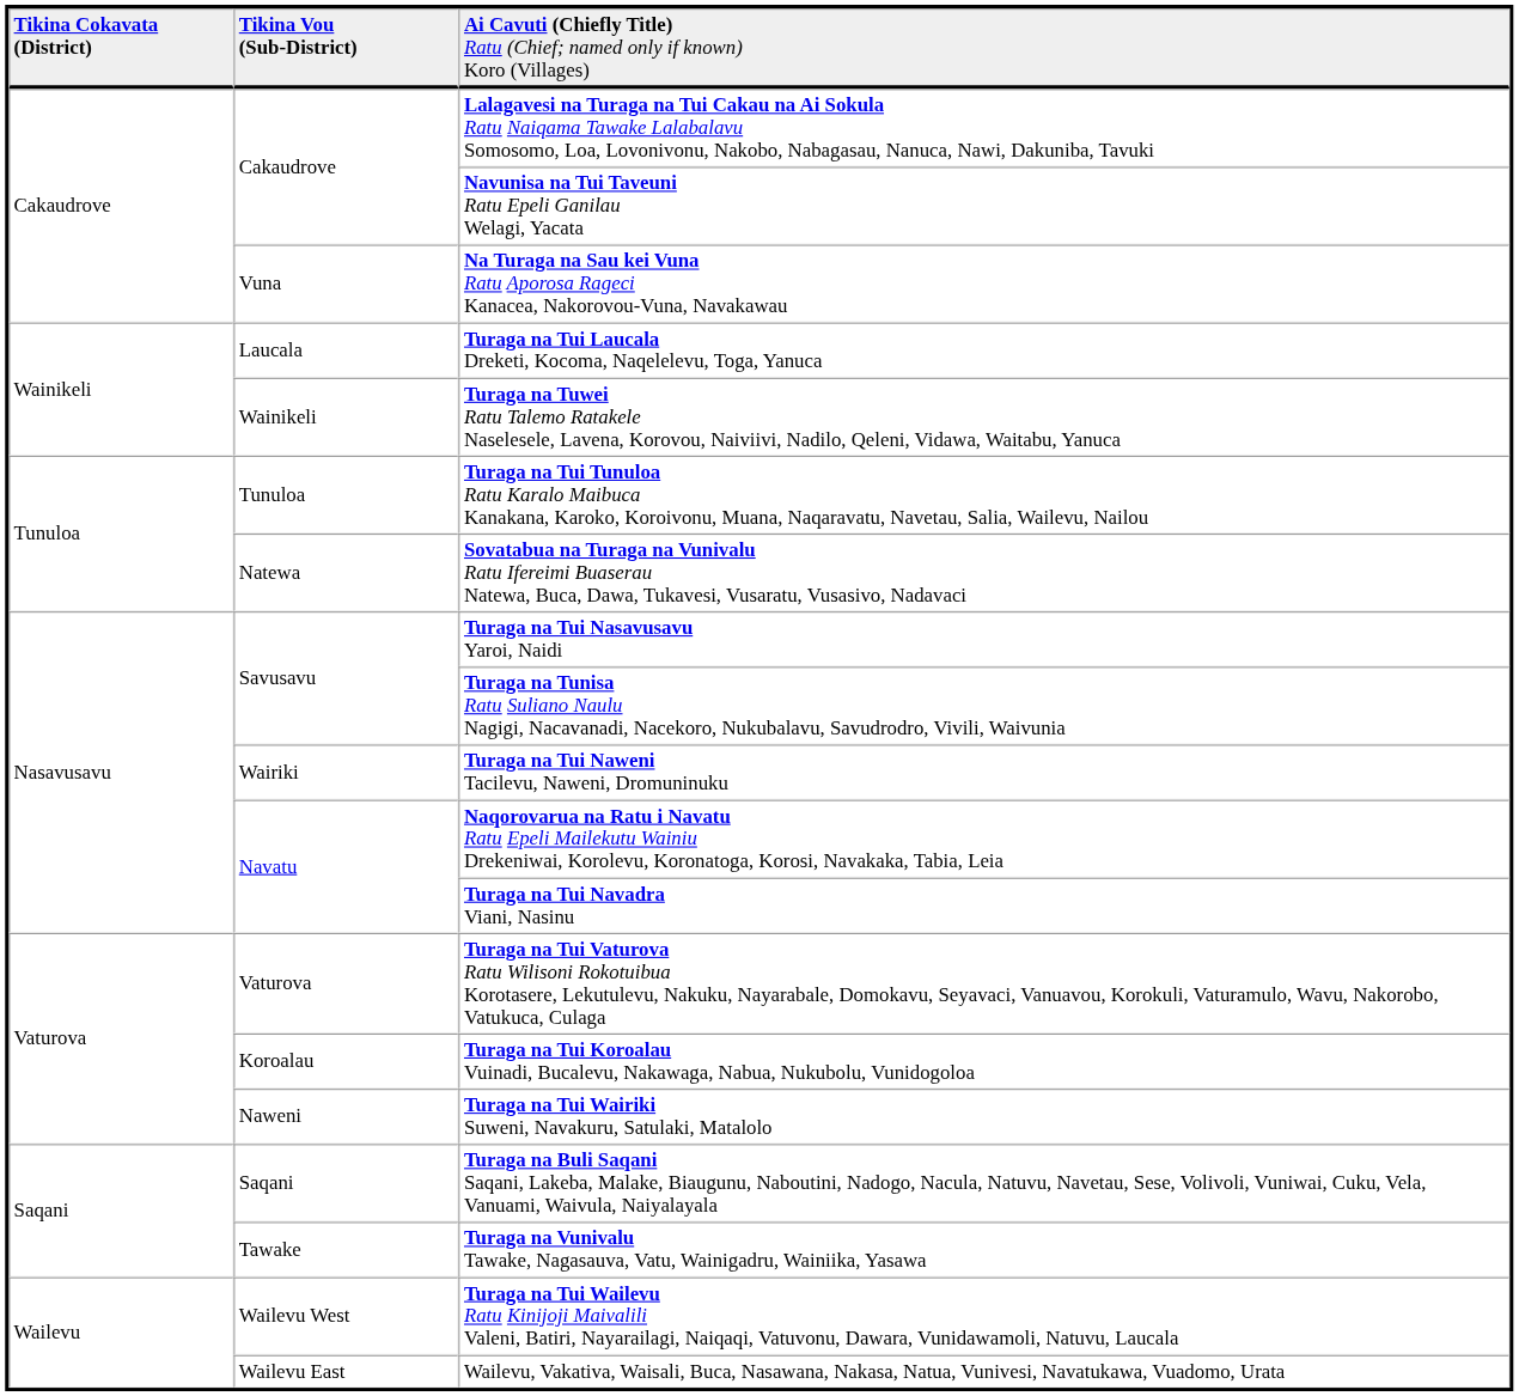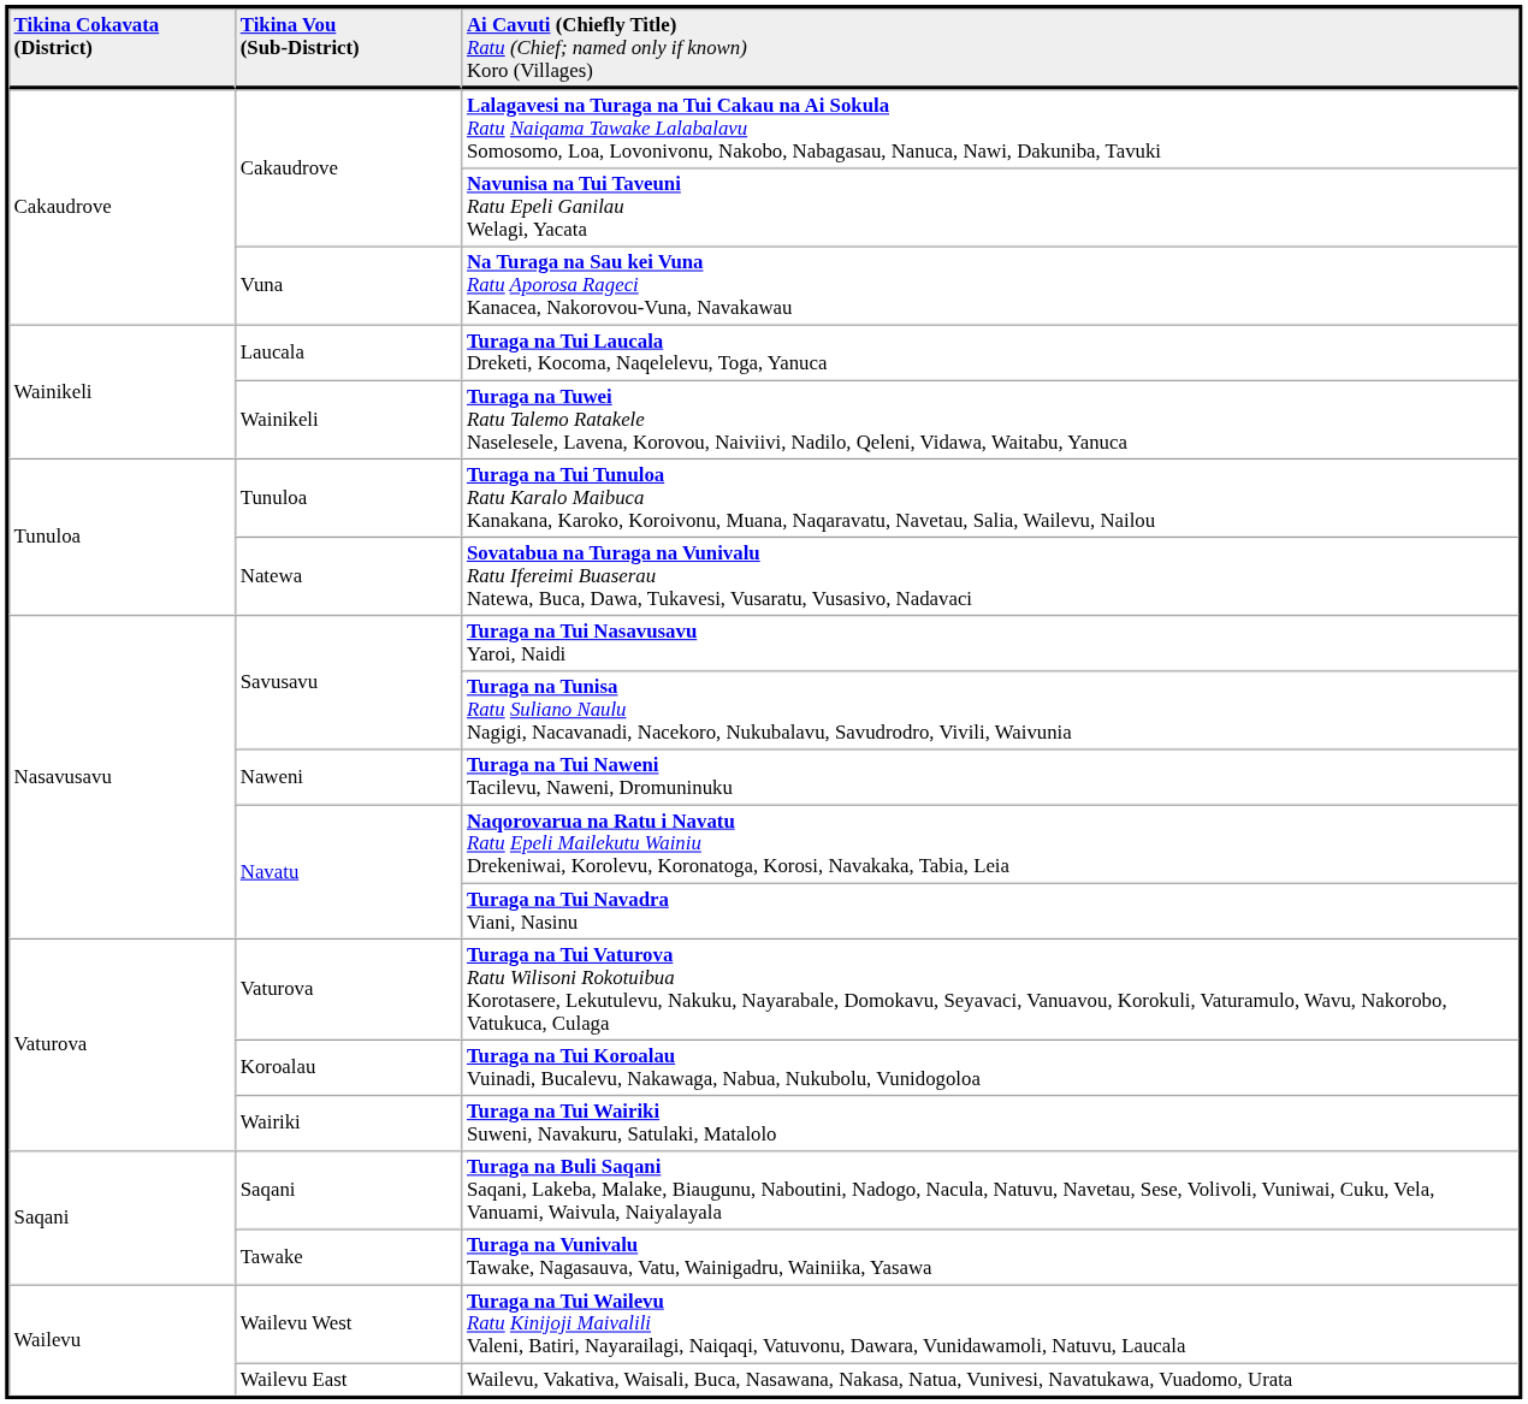Turaga na Tui Naweni Tacilevu, Naweni, Dromuninuku | column 2: Wairiki -> Naweni
Turaga na Tui Wairiki Suweni, Navakuru, Satulaki, Matalolo | column 2: Naweni -> Wairiki
